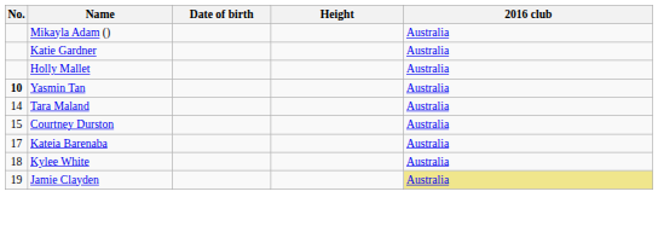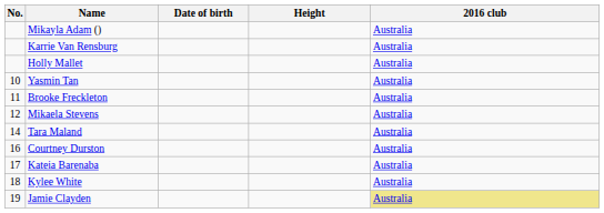- row: Katie Gardner | Australia
+ row: Karrie Van Rensburg | Australia
Yasmin Tan | No.: bold -> normal
+ row: 11 | Brooke Freckleton | Australia
+ row: 12 | Mikaela Stevens | Australia
Courtney Durston | No.: 15 -> 16
